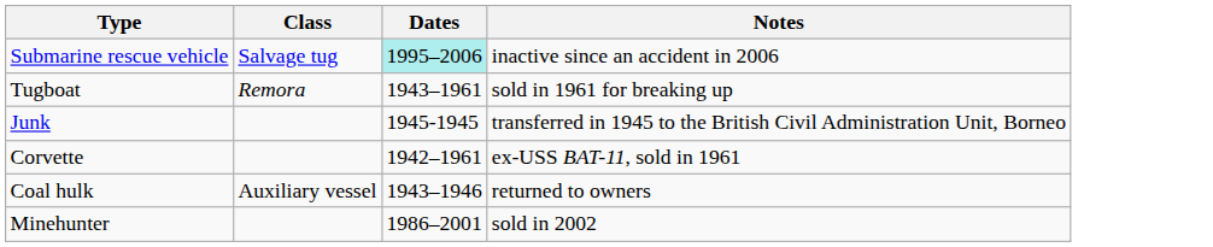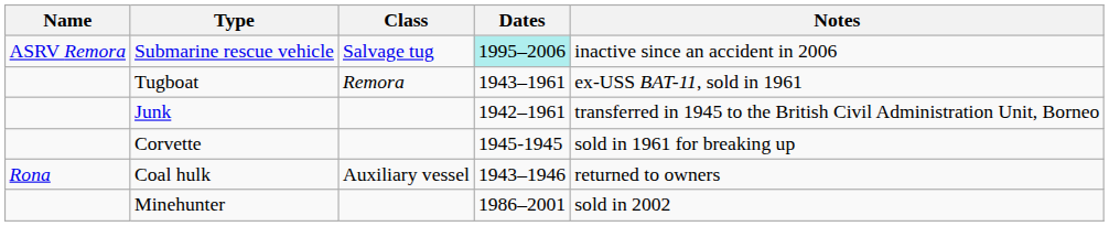+ column: Name | ASRV Remora | Rona
Tugboat | Notes: sold in 1961 for breaking up -> ex-USS BAT-11, sold in 1961
Junk | Dates: 1945-1945 -> 1942–1961
Corvette | Dates: 1942–1961 -> 1945-1945
Corvette | Notes: ex-USS BAT-11, sold in 1961 -> sold in 1961 for breaking up
